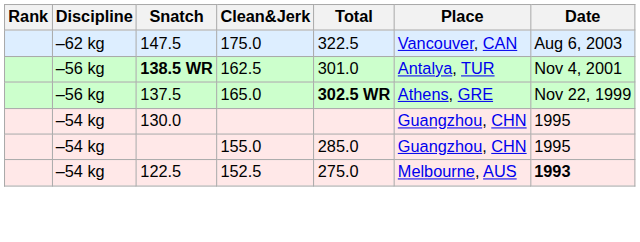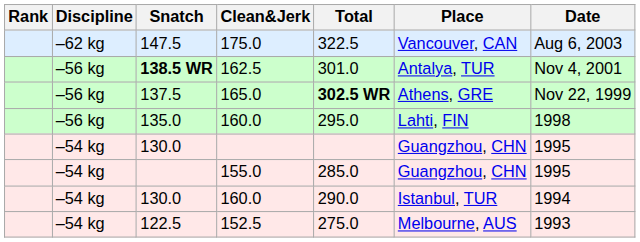+ row: –56 kg | 135.0 | 160.0 | 295.0 | Lahti, FIN | 1998
+ row: –54 kg | 130.0 | 160.0 | 290.0 | Istanbul, TUR | 1994
122.5 | Date: bold -> normal
